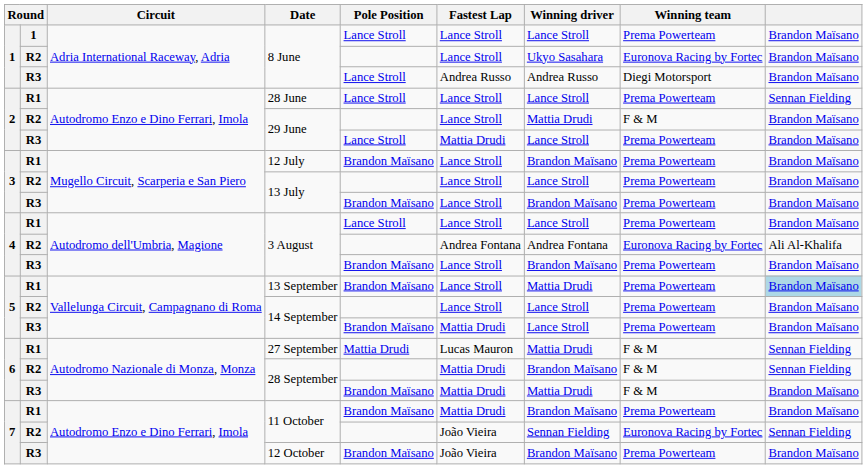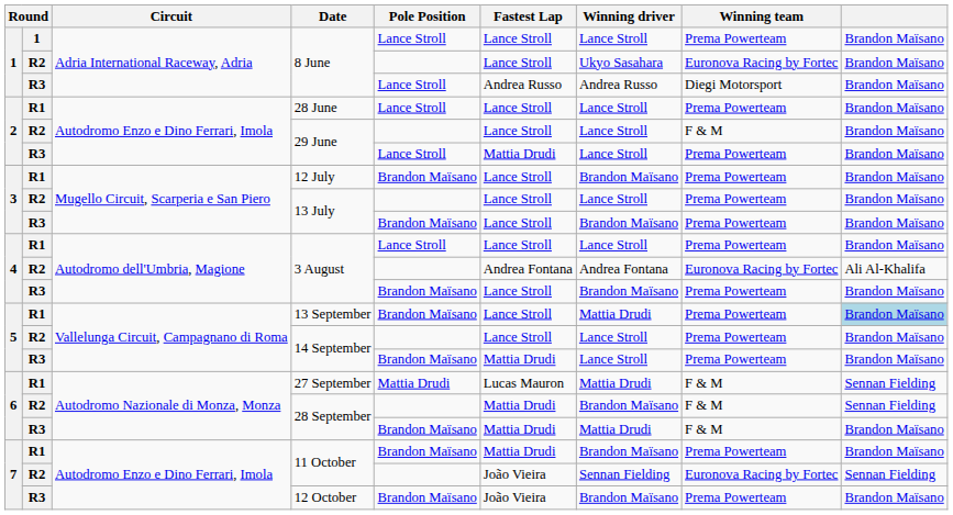28 June | column 9: Sennan Fielding -> Brandon Maïsano
R2 / 29 June | Winning driver: Mattia Drudi -> Lance Stroll
